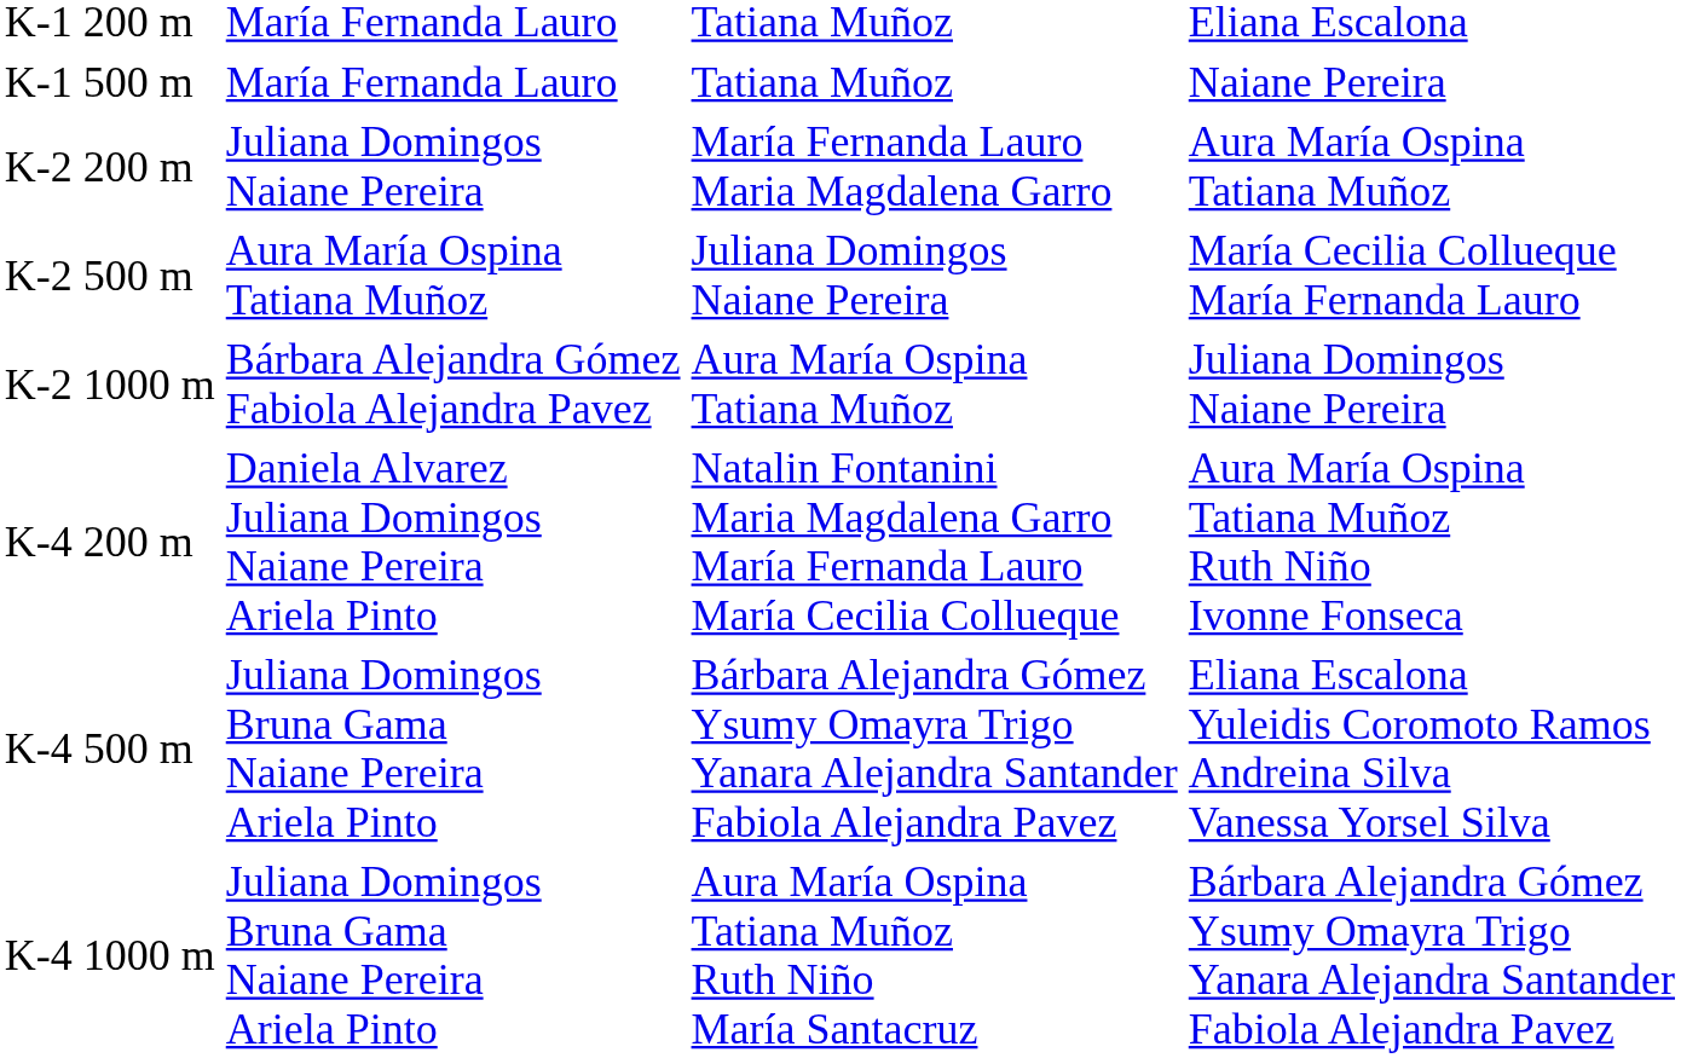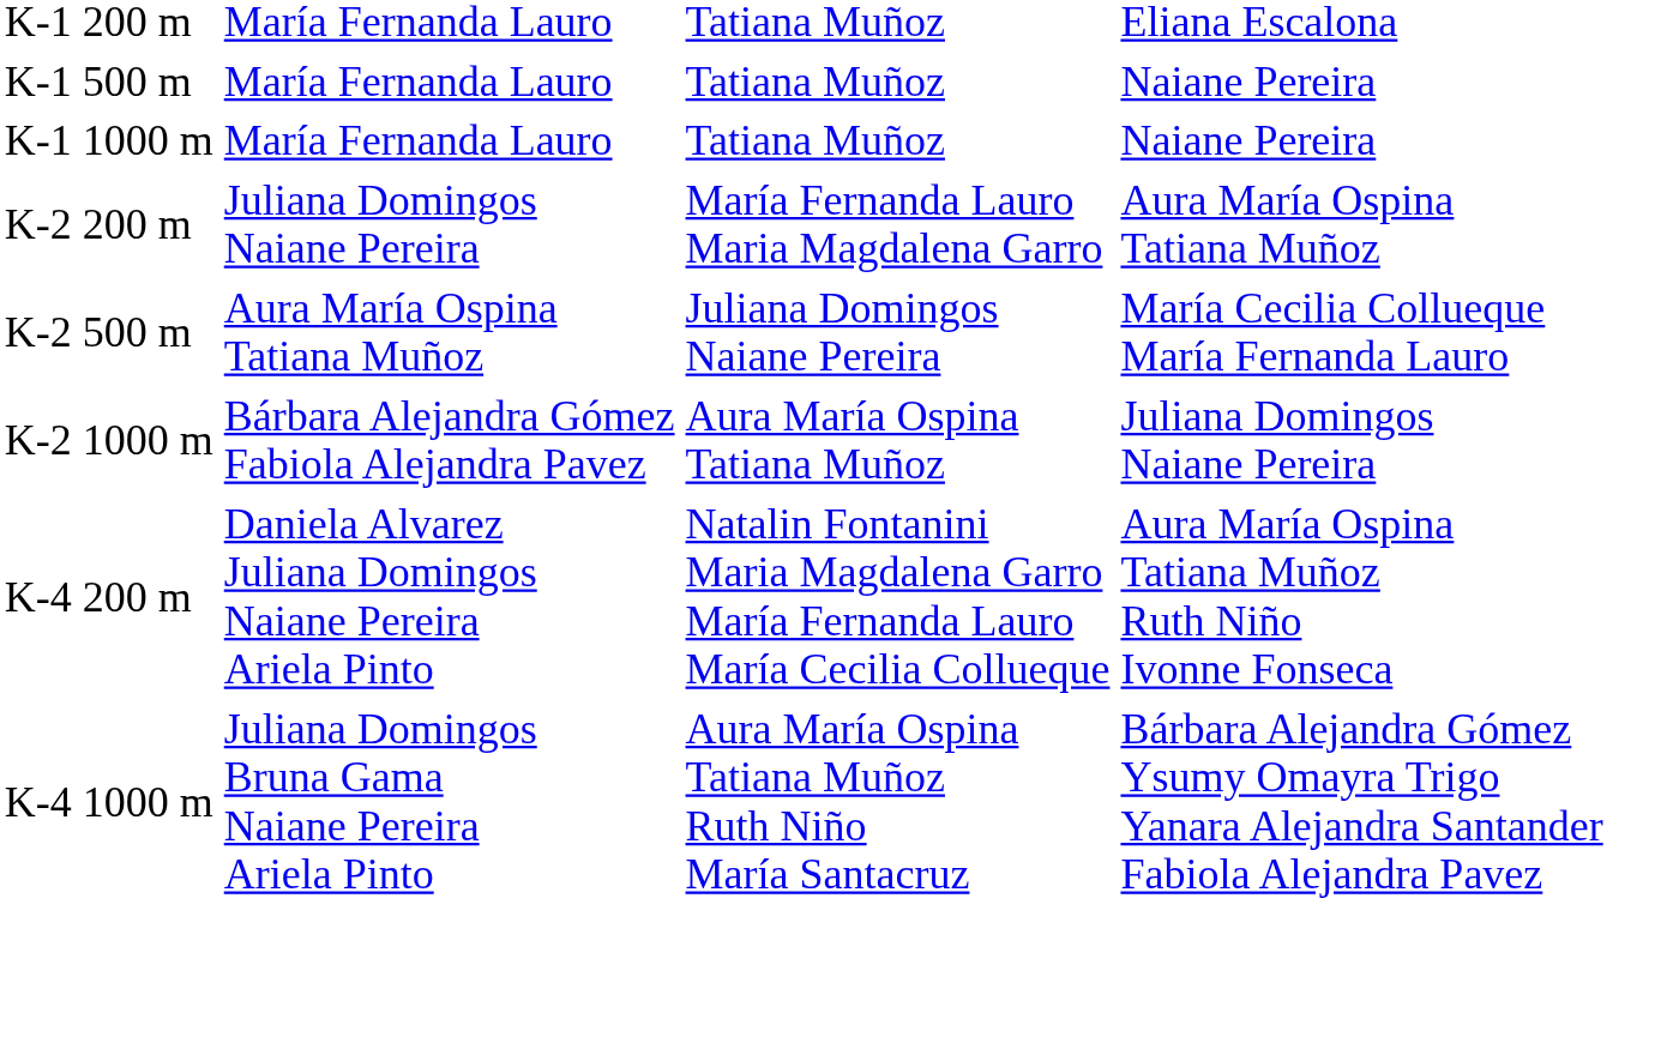+ row: K-1 1000 m | María Fernanda Lauro | Tatiana Muñoz | Naiane Pereira
- row: K-4 500 m | Juliana Domingos Bruna Gama Naiane Pereira Ariela Pinto | Bárbara Alejandra Gómez Ysumy Omayra Trigo Yanara Alejandra Santander Fabiola Alejandra Pavez | Eliana Escalona Yuleidis Coromoto Ramos Andreina Silva Vanessa Yorsel Silva
